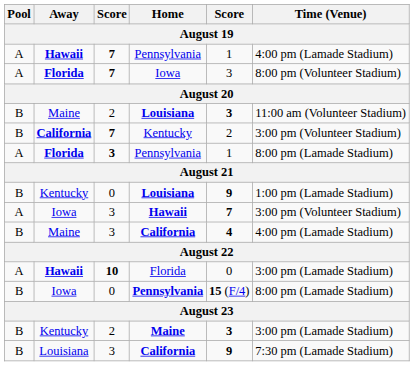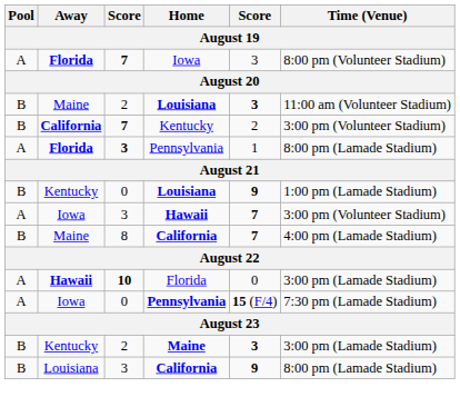- row: A | Hawaii | 7 | Pennsylvania | 1 | 4:00 pm (Lamade Stadium)
Maine / California | column 3: 3 -> 8
Maine / California | column 5: 4 -> 7
Iowa / Pennsylvania | Pool: B -> A
Iowa / Pennsylvania | Time (Venue): 8:00 pm (Lamade Stadium) -> 7:30 pm (Lamade Stadium)
Louisiana / California | Time (Venue): 7:30 pm (Lamade Stadium) -> 8:00 pm (Lamade Stadium)
